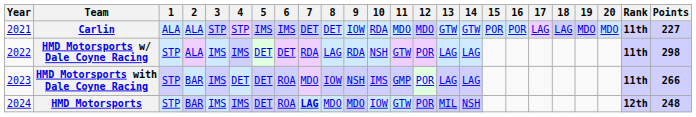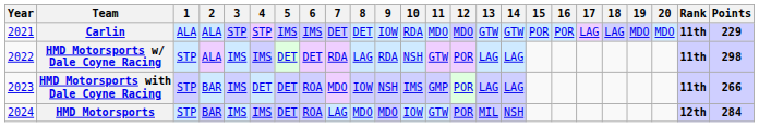Carlin | Points: 227 -> 229
HMD Motorsports | 7: bold -> normal
HMD Motorsports | Points: 248 -> 284
